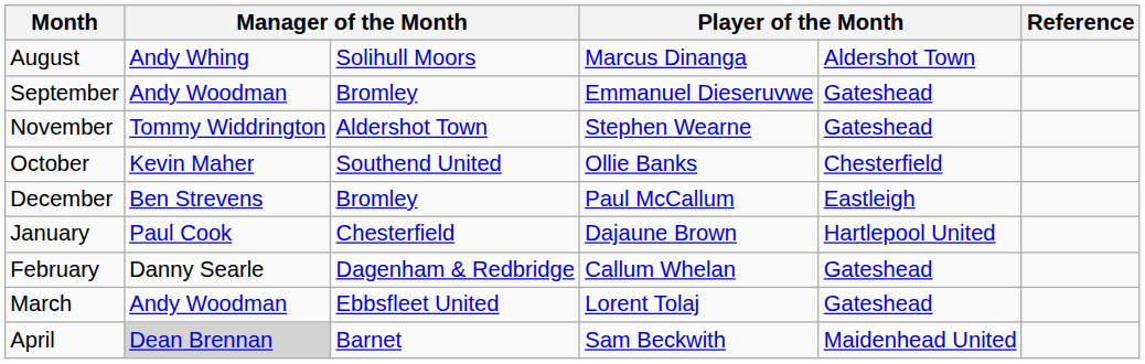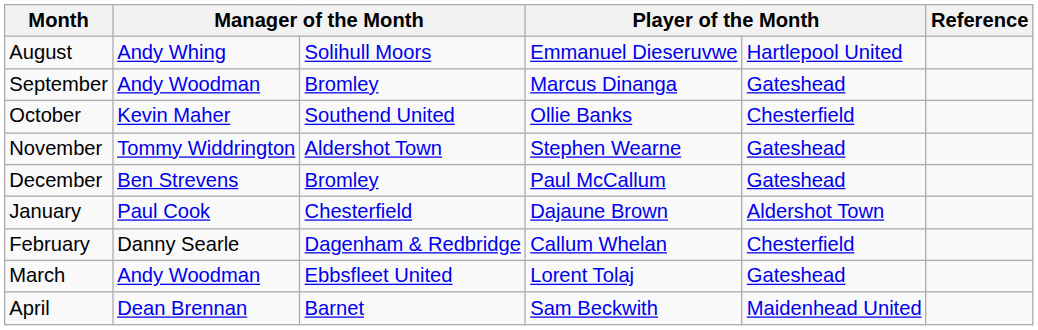August | column 4: Marcus Dinanga -> Emmanuel Dieseruvwe
August | column 5: Aldershot Town -> Hartlepool United
September | column 4: Emmanuel Dieseruvwe -> Marcus Dinanga
rows swapped: October <-> November
December | column 5: Eastleigh -> Gateshead
January | column 5: Hartlepool United -> Aldershot Town
February | column 5: Gateshead -> Chesterfield
April | column 2: lightgrey background -> no background
